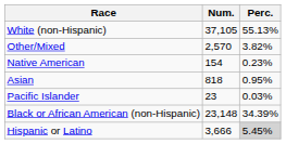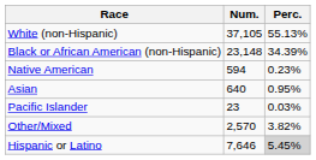rows swapped: Black or African American (non-Hispanic) <-> Other/Mixed
Native American | Num.: 154 -> 594
Asian | Num.: 818 -> 640
Hispanic or Latino | Num.: 3,666 -> 7,646
